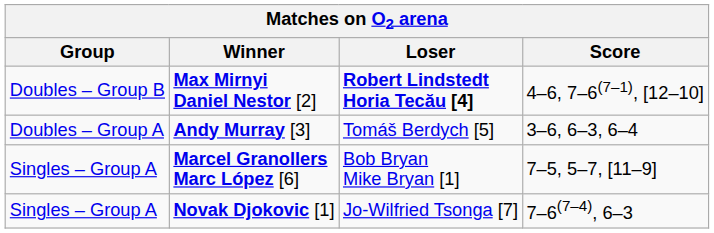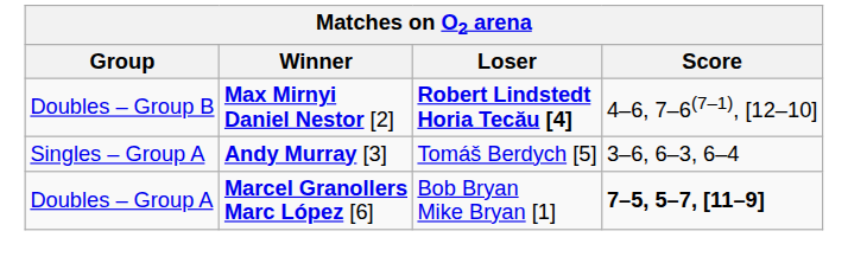Andy Murray [3] | Group: Doubles – Group A -> Singles – Group A
Marcel Granollers Marc López [6] | Group: Singles – Group A -> Doubles – Group A
Marcel Granollers Marc López [6] | Score: normal -> bold
- row: Singles – Group A | Novak Djokovic [1] | Jo-Wilfried Tsonga [7] | 7–6(7–4), 6–3
